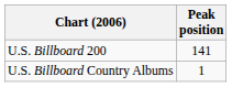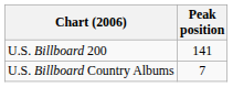U.S. Billboard Country Albums | Peak position: 1 -> 7
